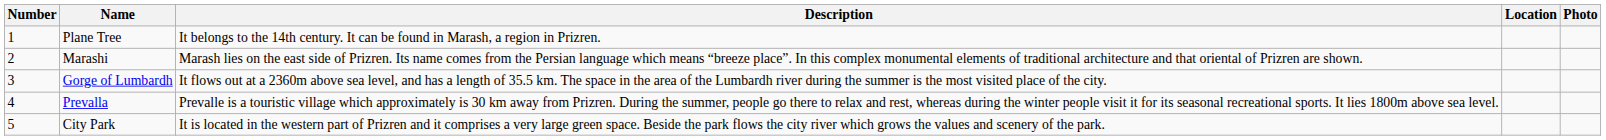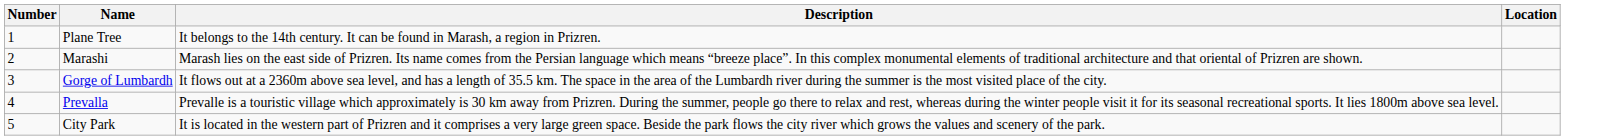- column: Photo
